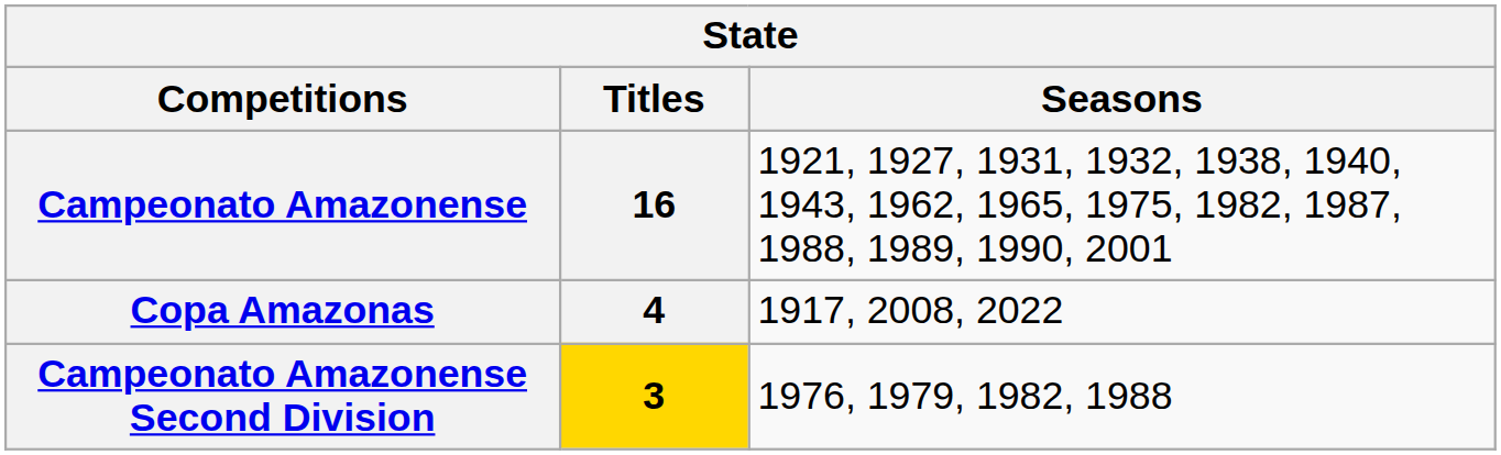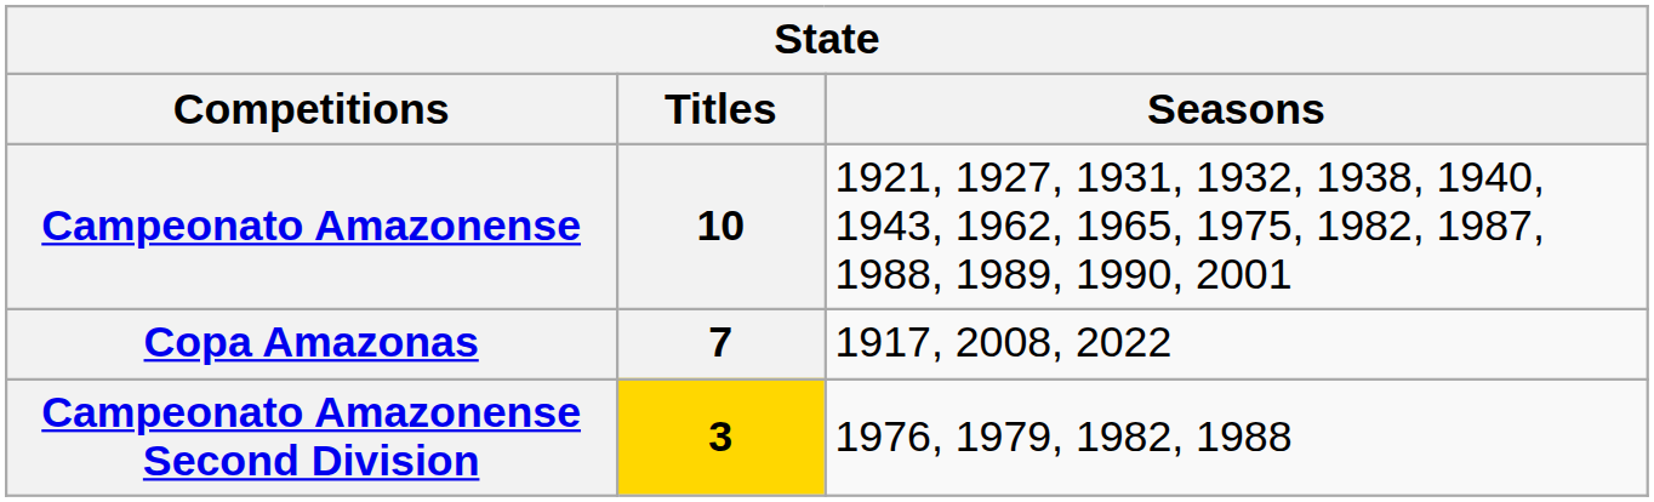Campeonato Amazonense | Titles: 16 -> 10
Copa Amazonas | Titles: 4 -> 7
